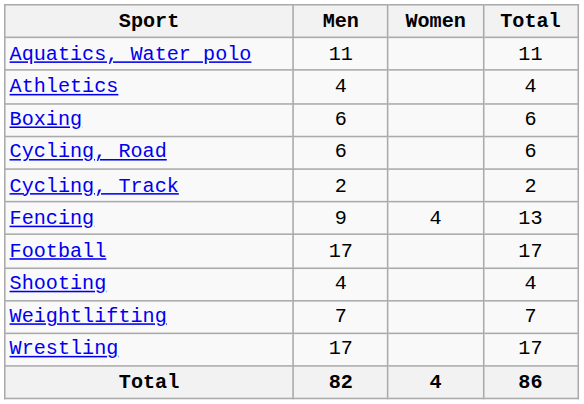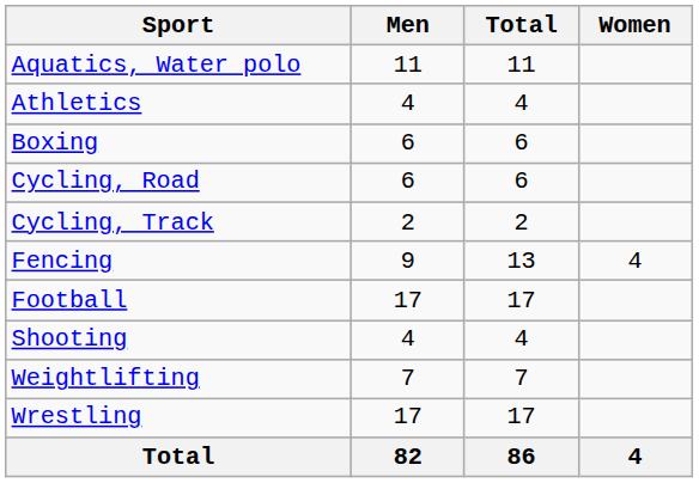columns swapped: Women <-> Total
